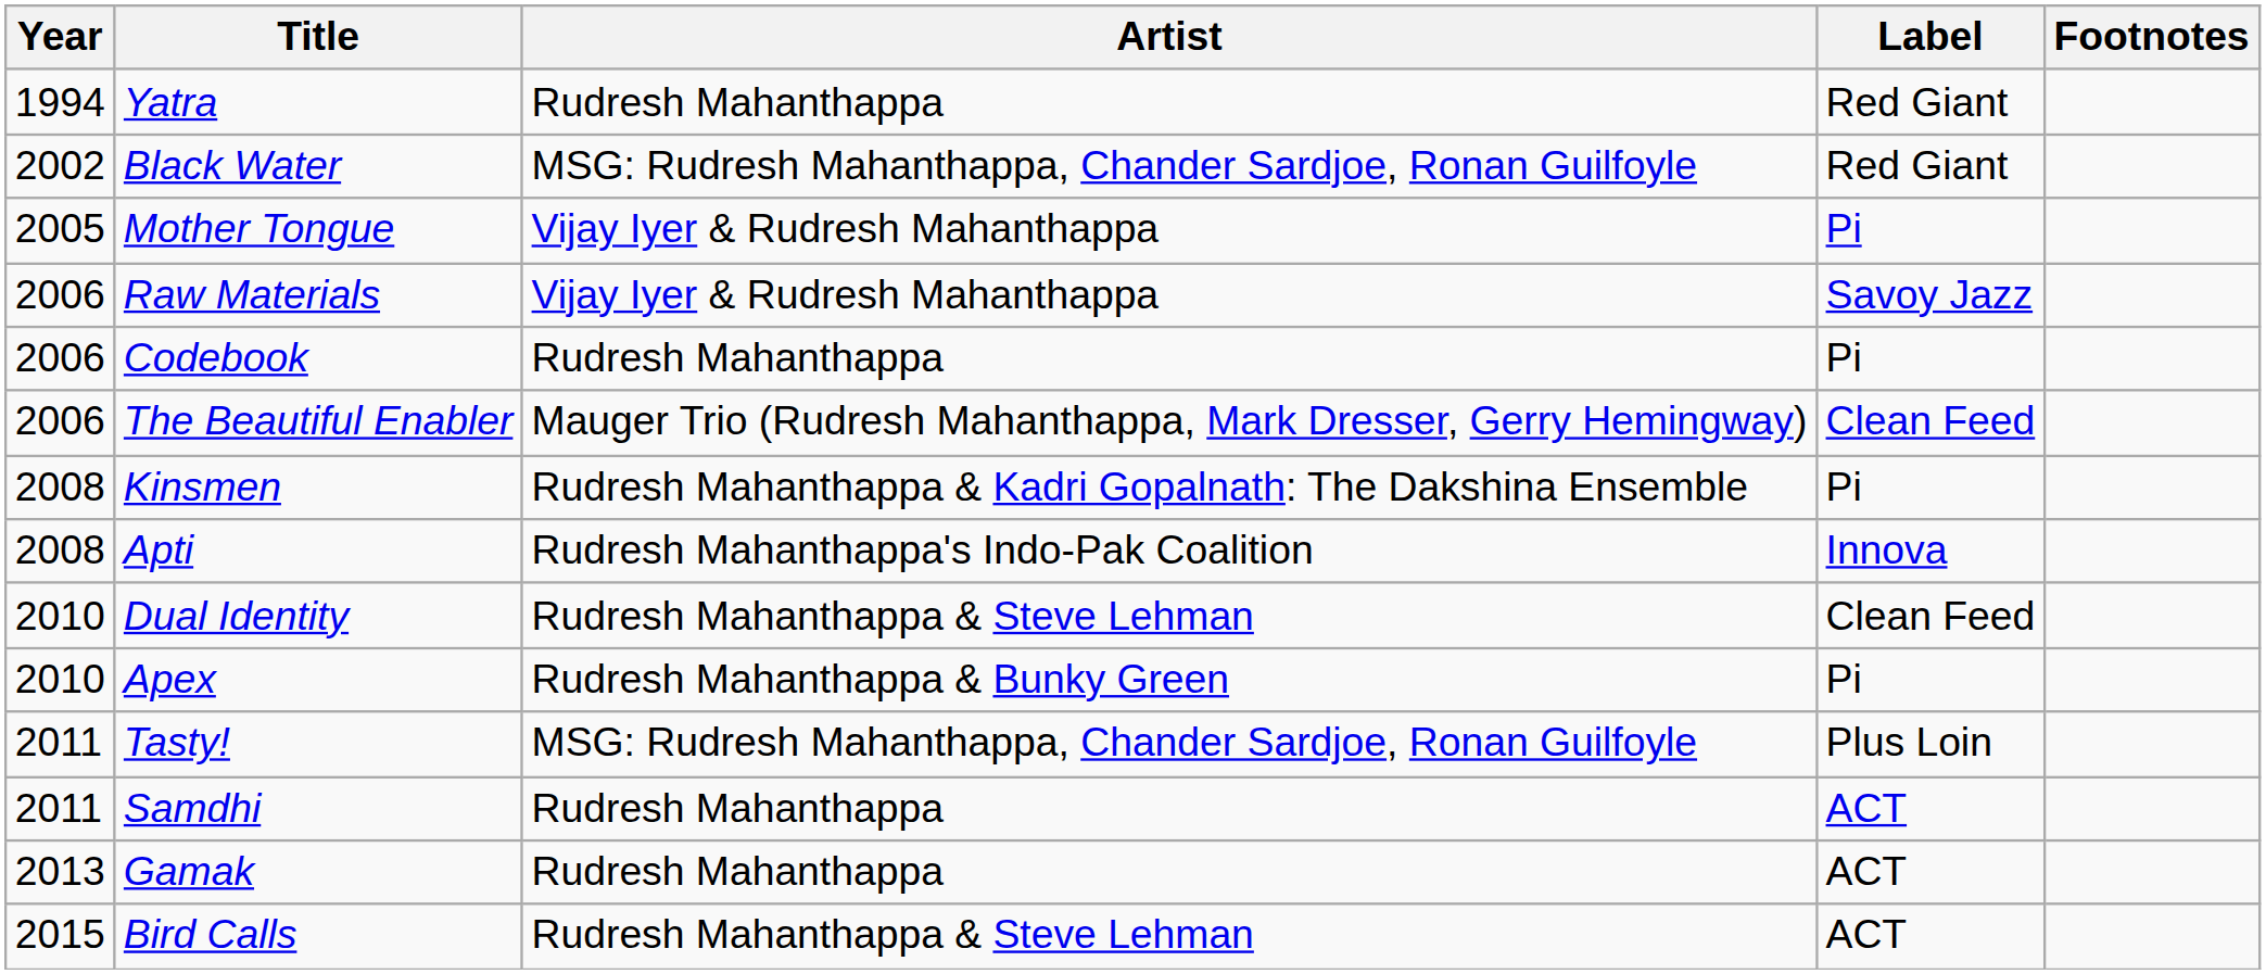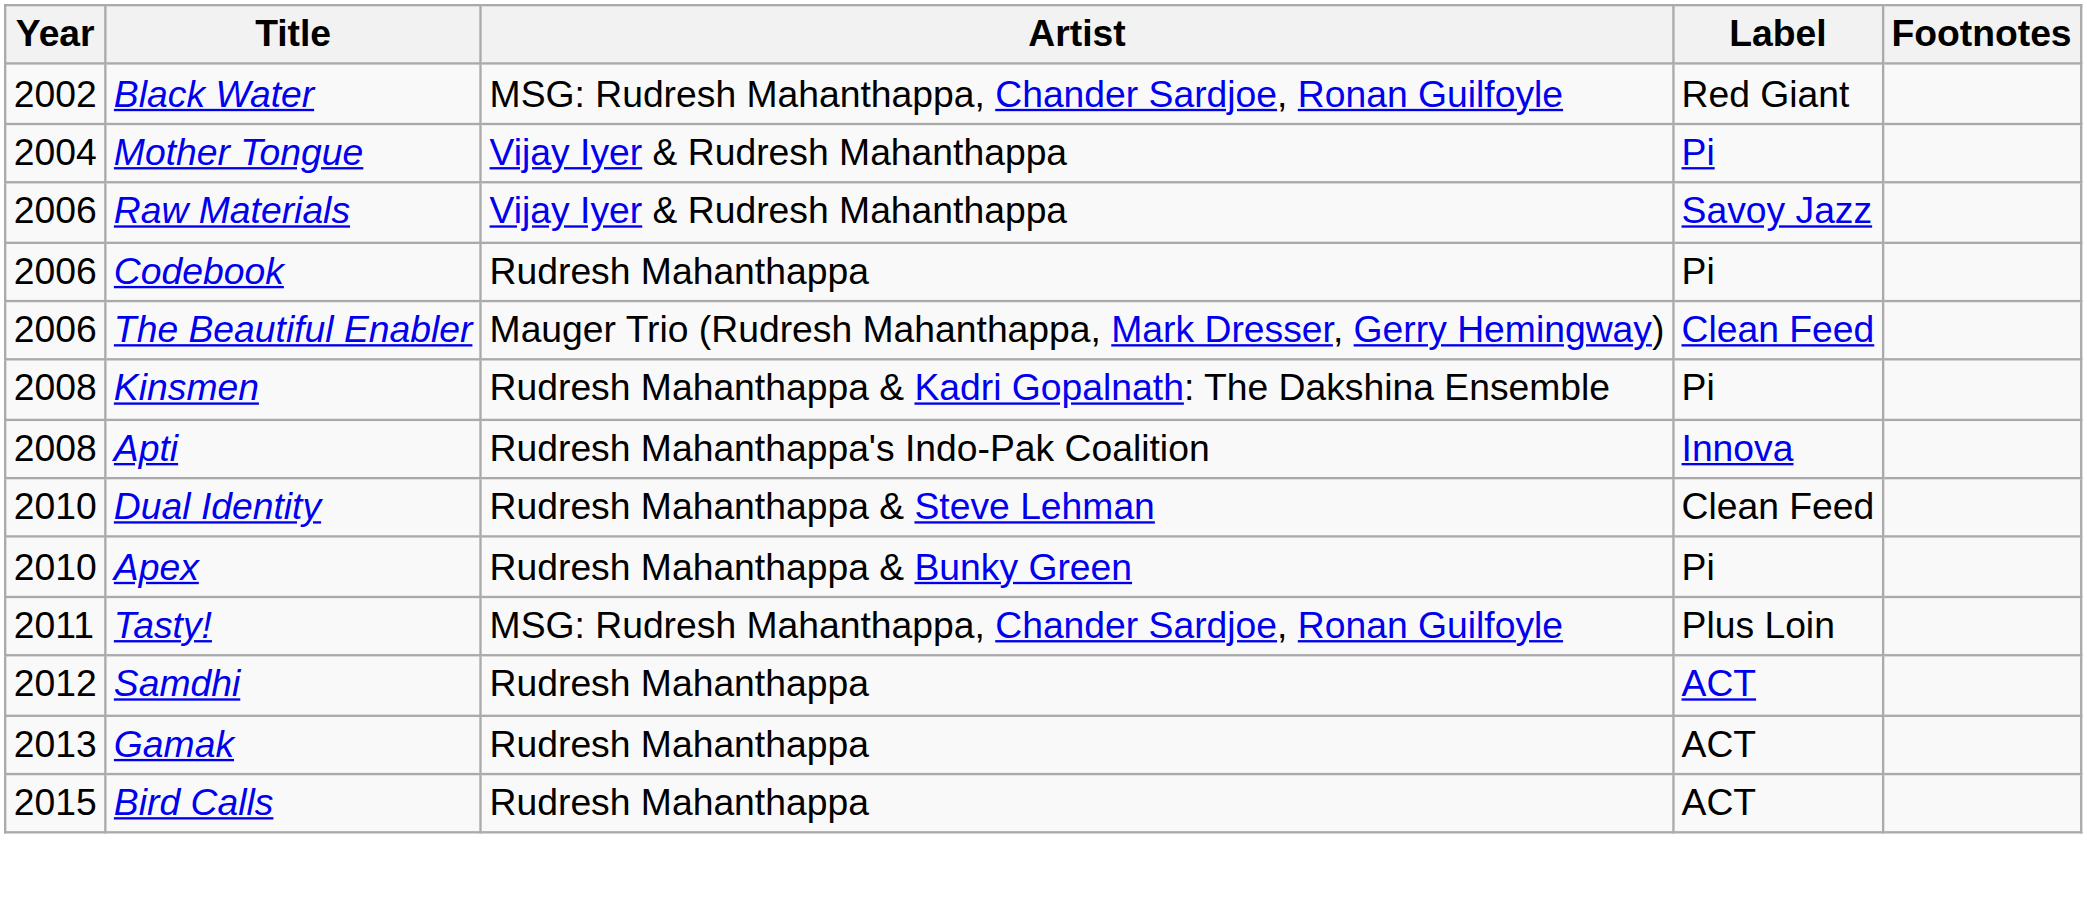- row: 1994 | Yatra | Rudresh Mahanthappa | Red Giant
Mother Tongue | Year: 2005 -> 2004
Samdhi | Year: 2011 -> 2012
Bird Calls | Artist: Rudresh Mahanthappa & Steve Lehman -> Rudresh Mahanthappa
